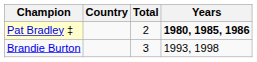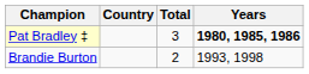Pat Bradley ‡ | Total: 2 -> 3
Brandie Burton | Total: 3 -> 2
